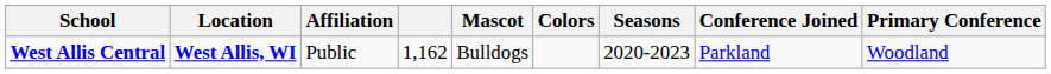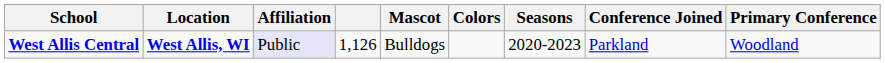West Allis Central | Affiliation: no background -> lavender background
West Allis Central | column 4: 1,162 -> 1,126
